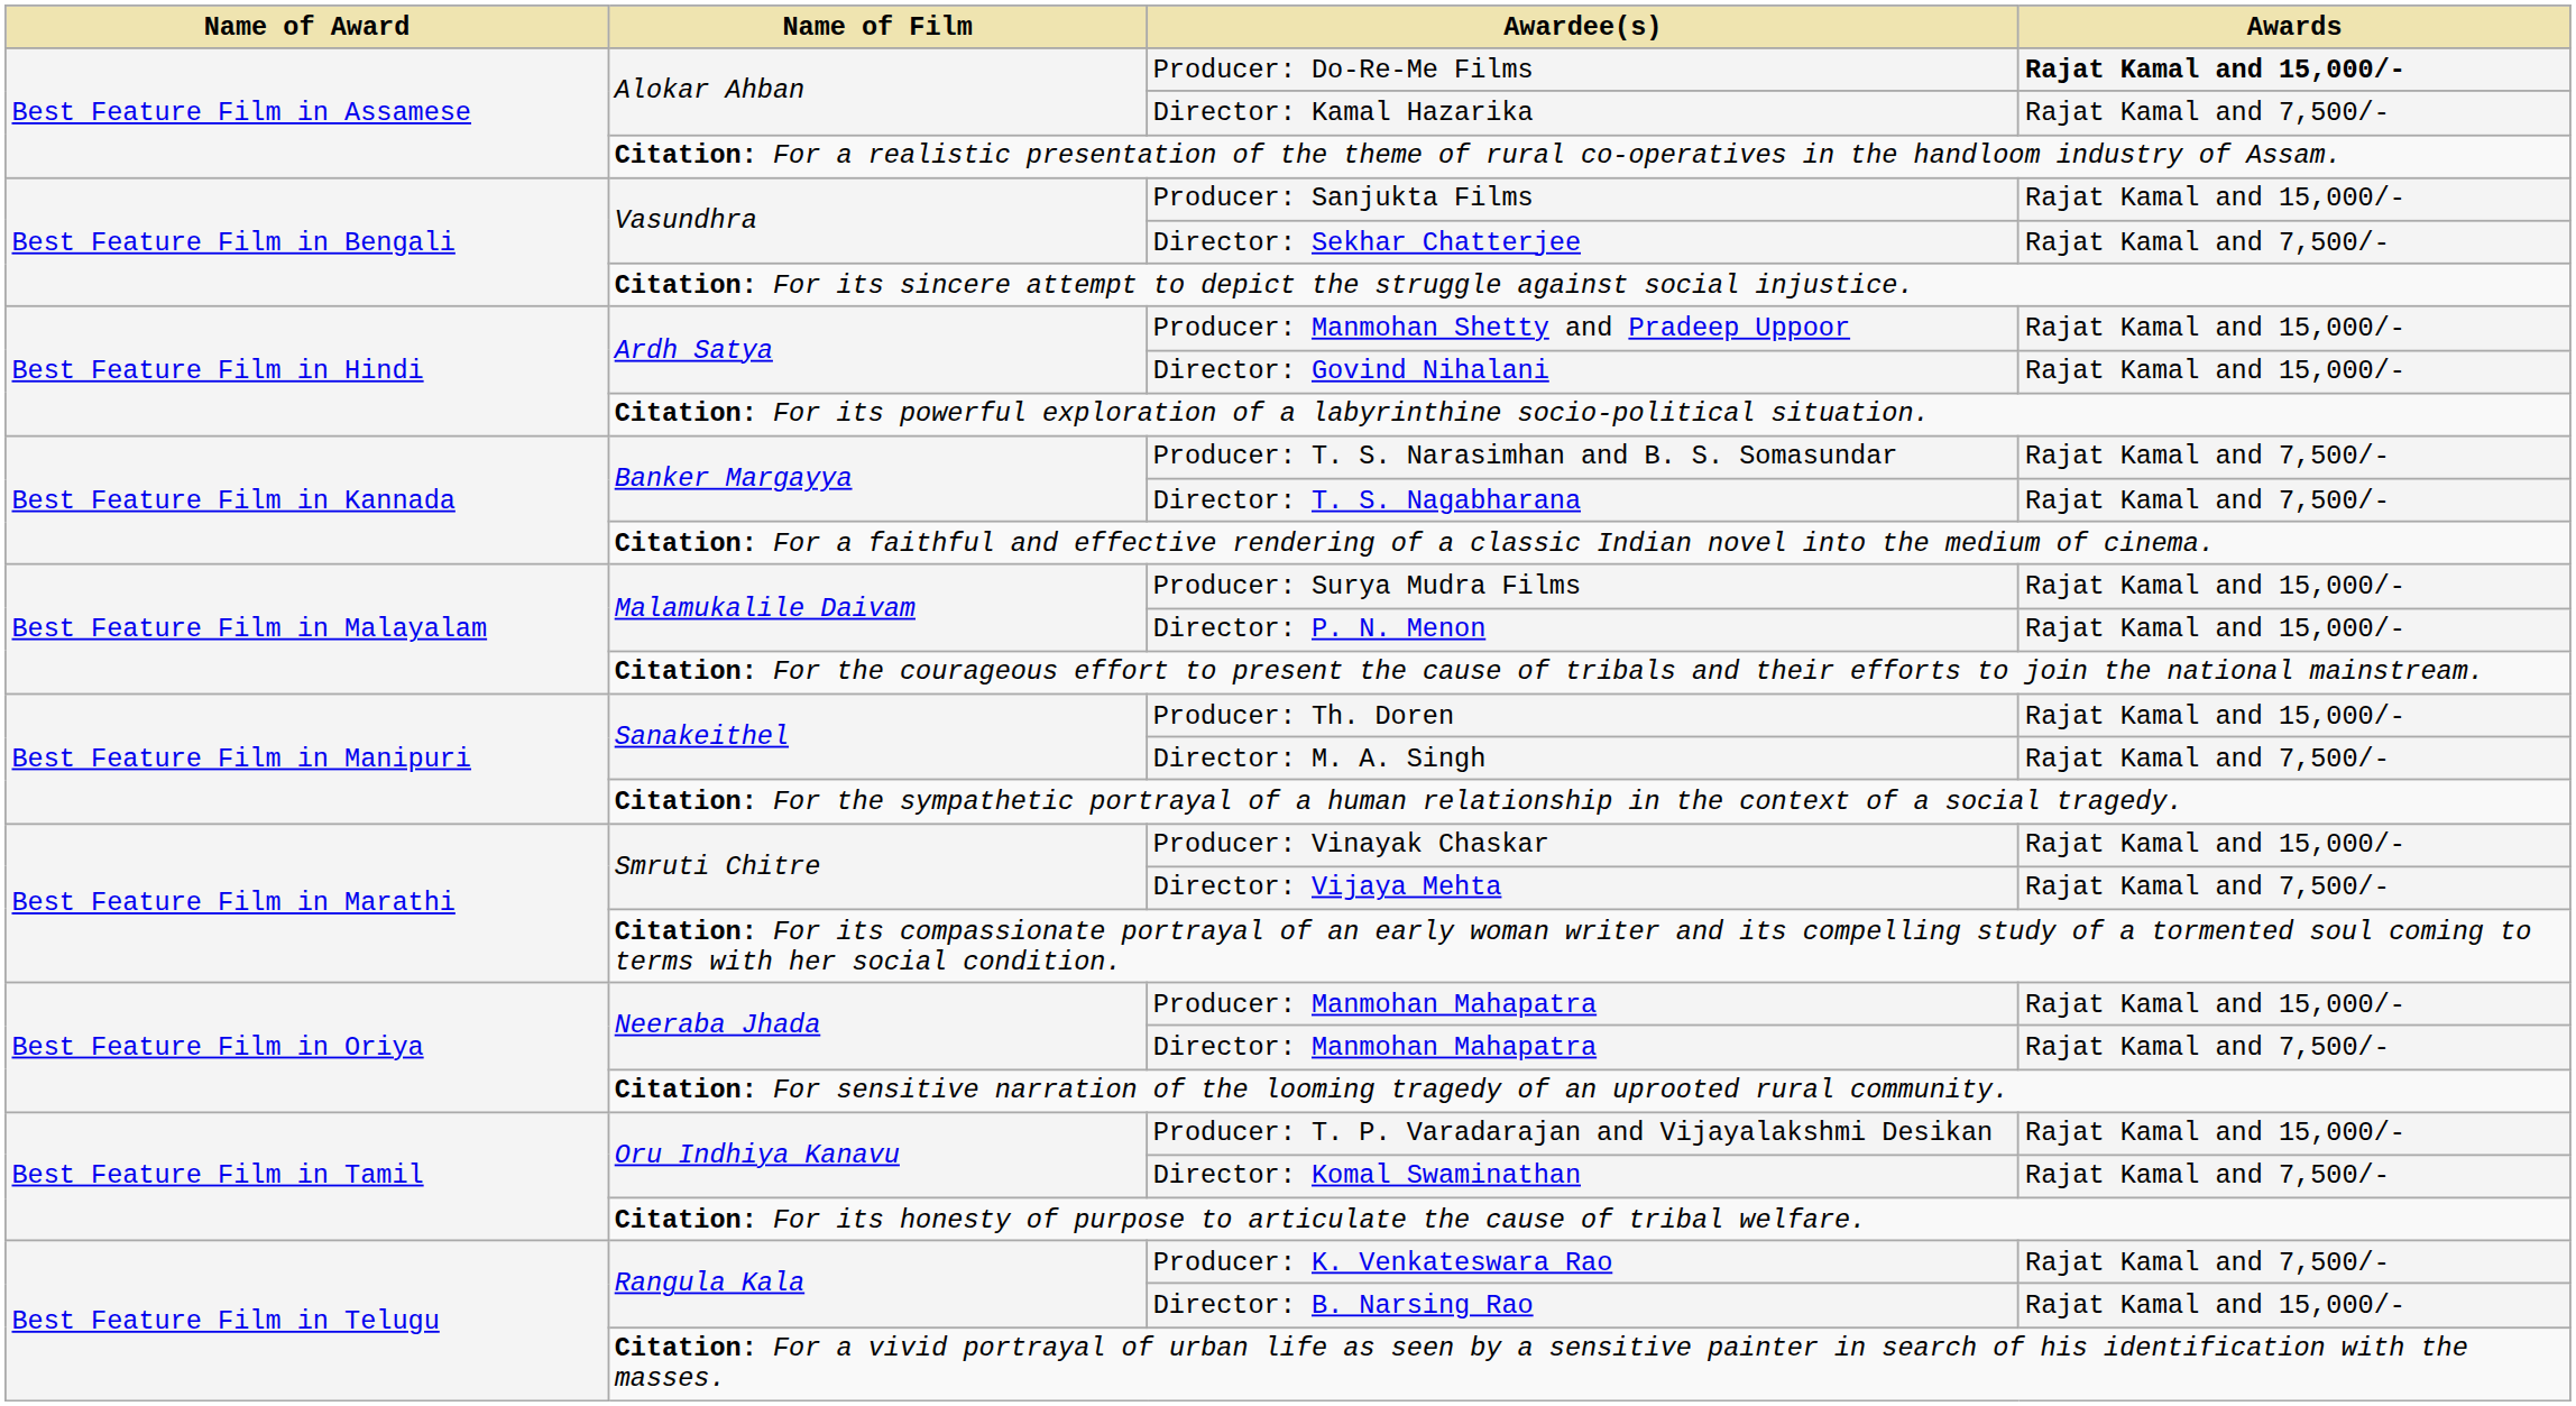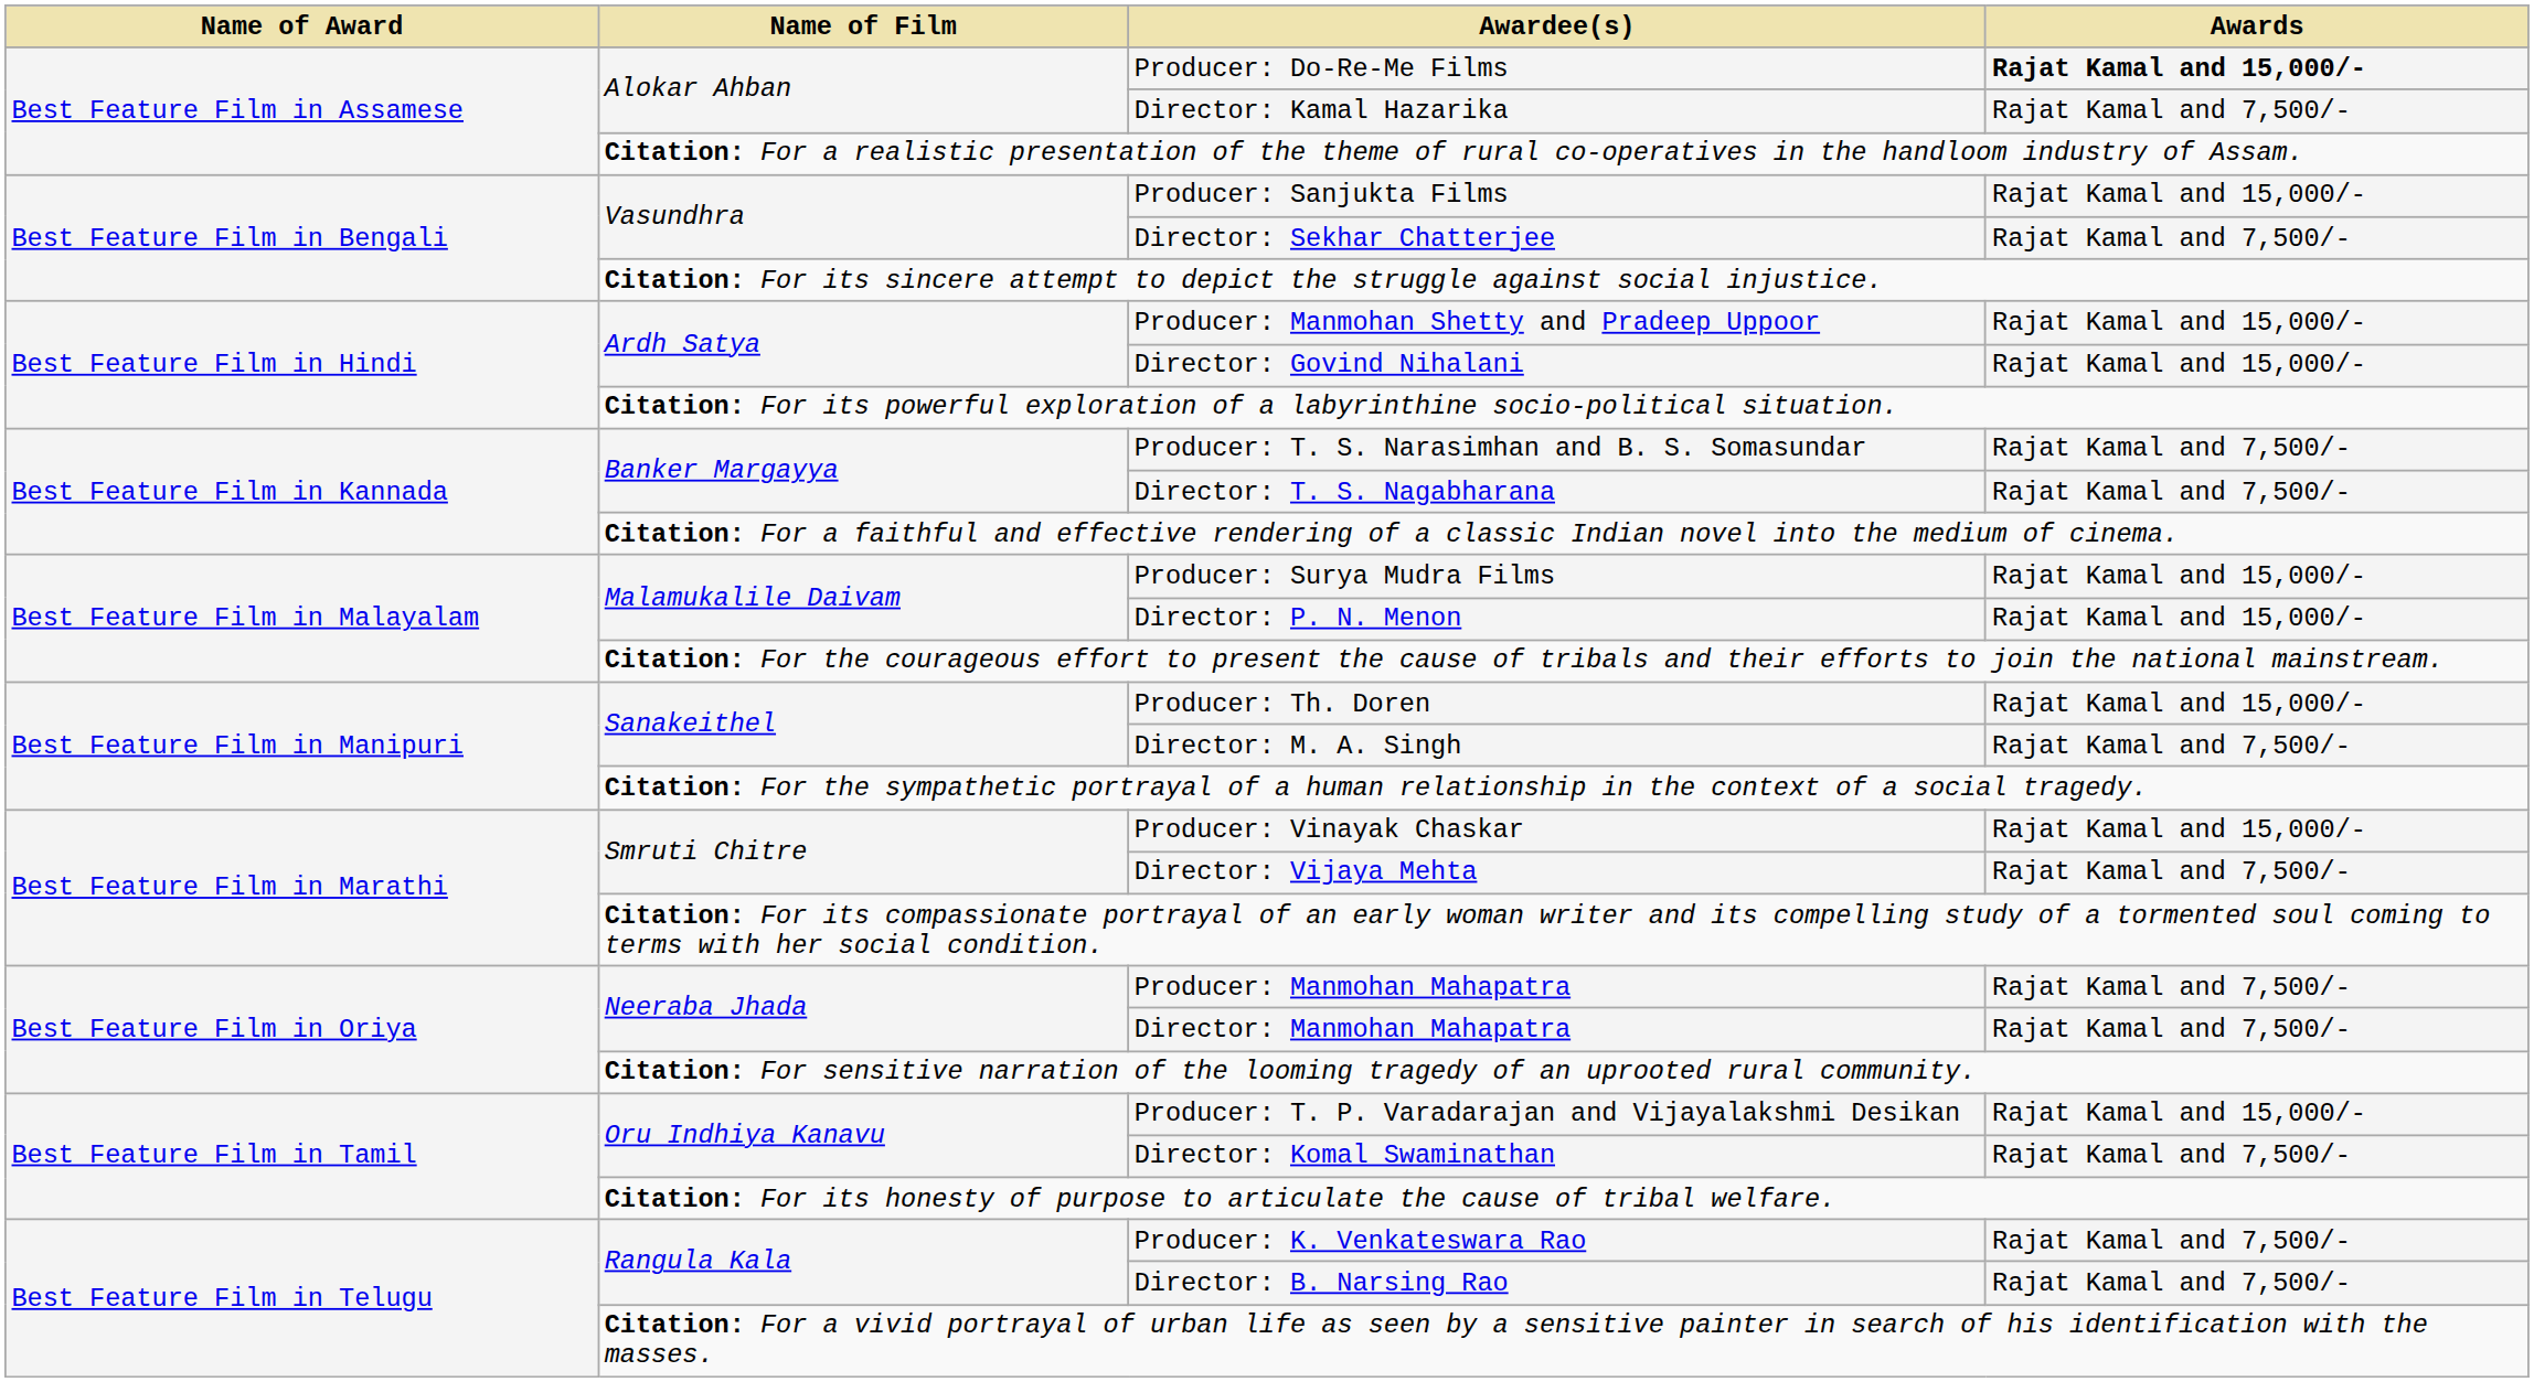Producer: Manmohan Mahapatra | Awards: Rajat Kamal and 15,000/- -> Rajat Kamal and 7,500/-
Director: B. Narsing Rao | Awards: Rajat Kamal and 15,000/- -> Rajat Kamal and 7,500/-
